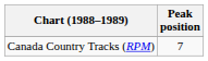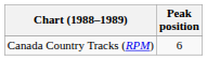Canada Country Tracks (RPM) | Peak position: 7 -> 6
